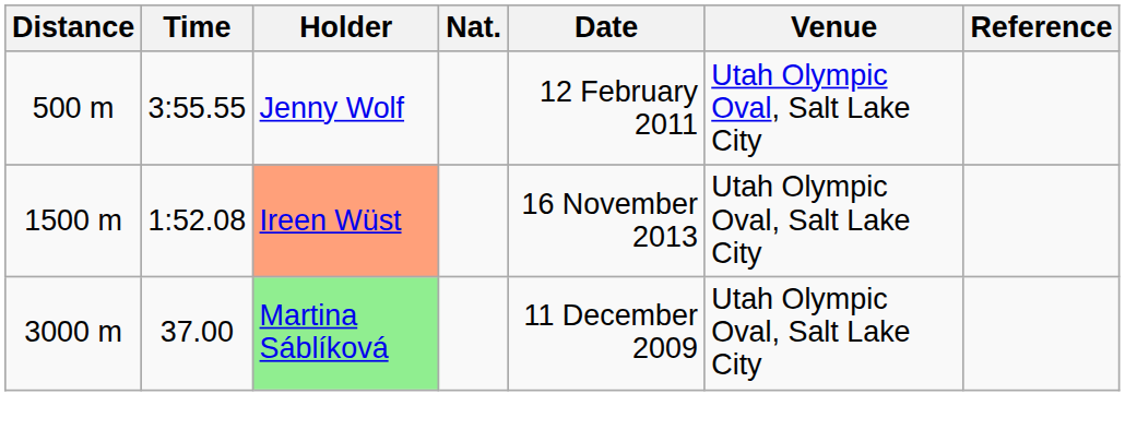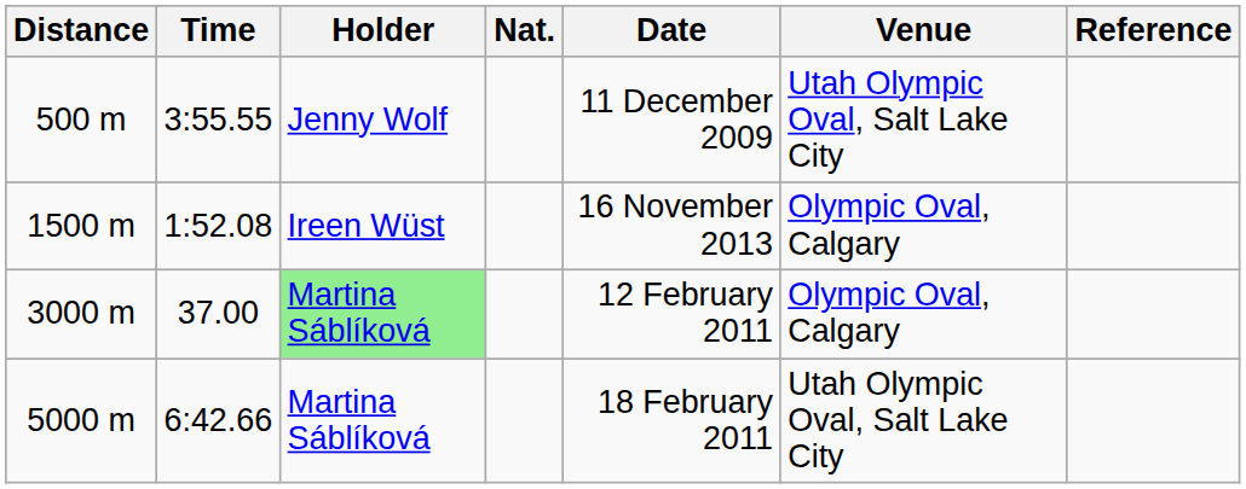500 m | Date: 12 February 2011 -> 11 December 2009
1500 m | Holder: lightsalmon background -> no background
1500 m | Venue: Utah Olympic Oval, Salt Lake City -> Olympic Oval, Calgary
3000 m | Date: 11 December 2009 -> 12 February 2011
3000 m | Venue: Utah Olympic Oval, Salt Lake City -> Olympic Oval, Calgary
+ row: 5000 m | 6:42.66 | Martina Sáblíková | 18 February 2011 | Utah Olympic Oval, Salt Lake City
